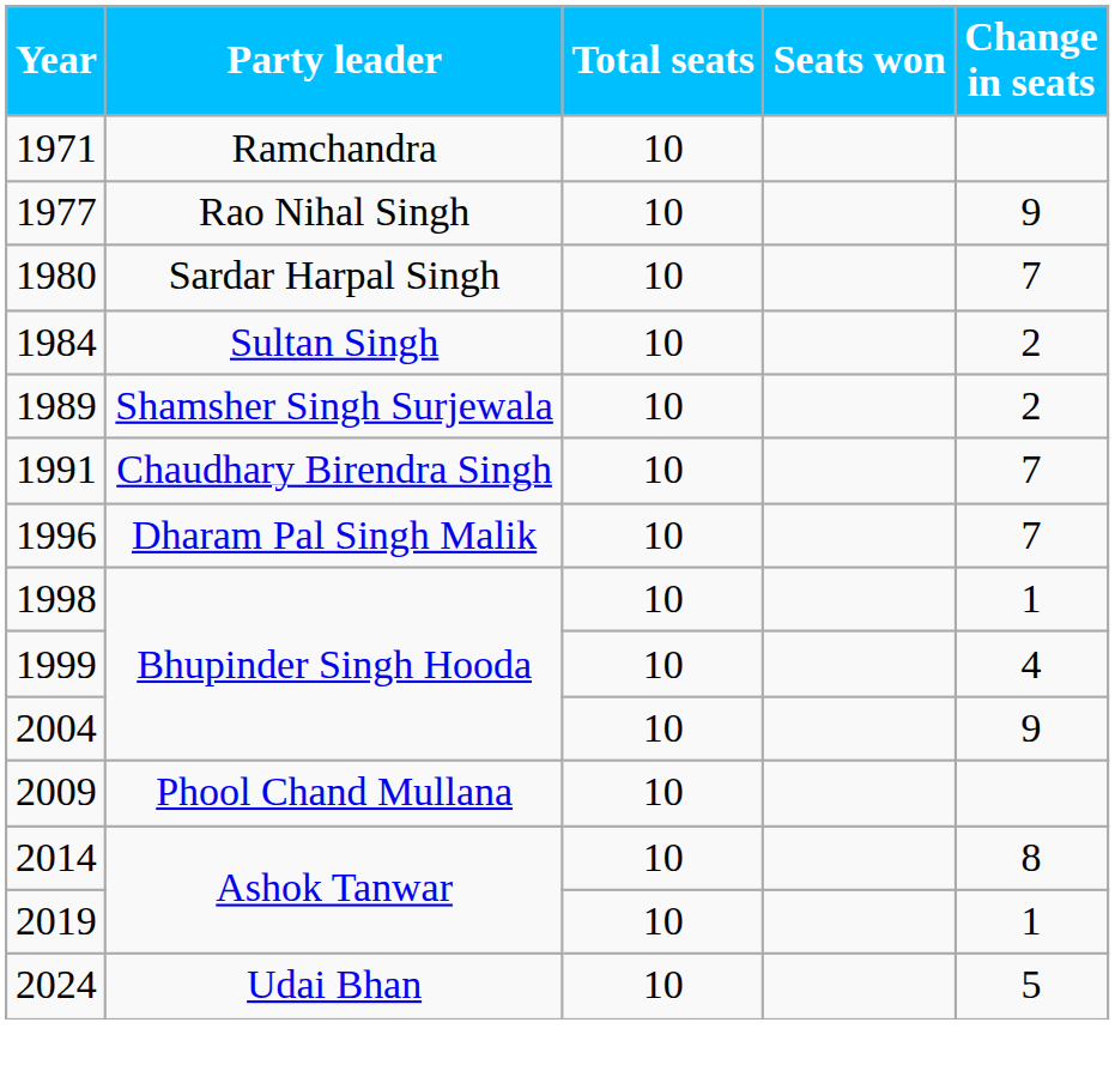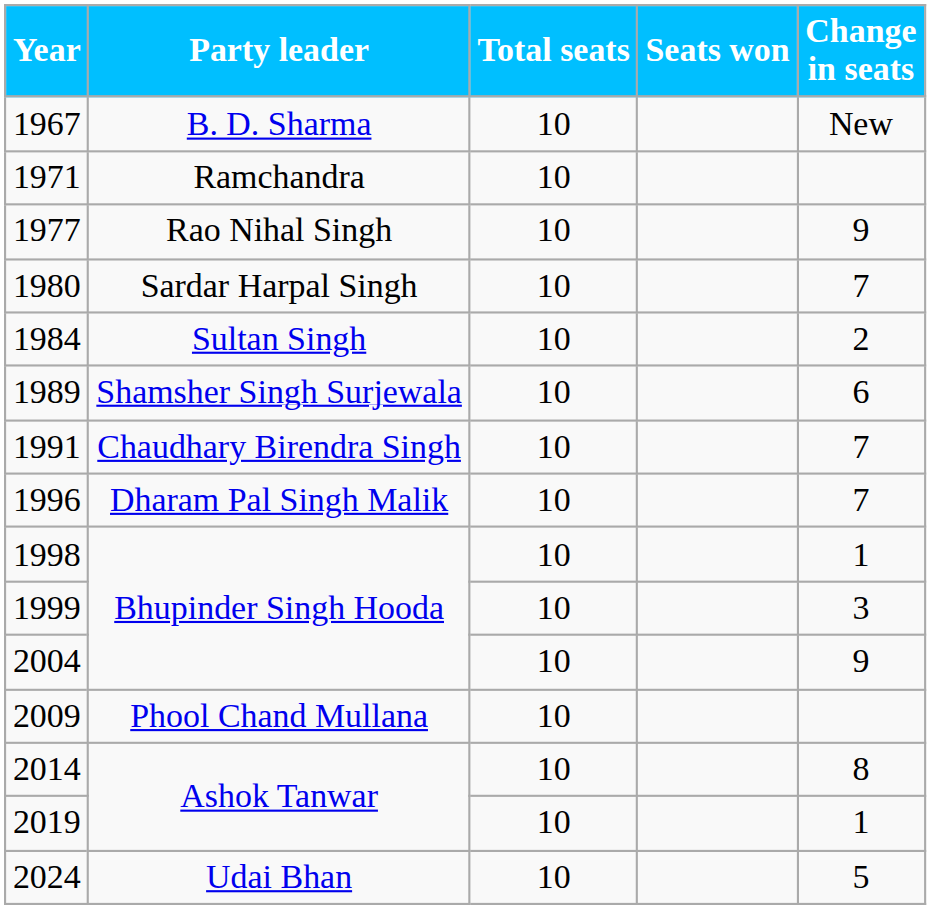+ row: 1967 | B. D. Sharma | 10 | New
1989 | Change in seats: 2 -> 6
1999 | Change in seats: 4 -> 3
